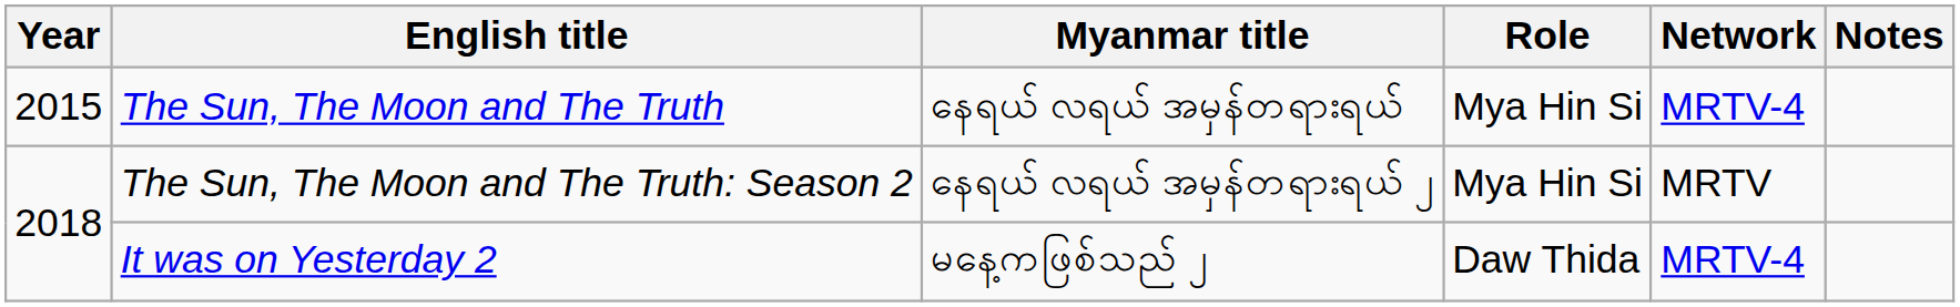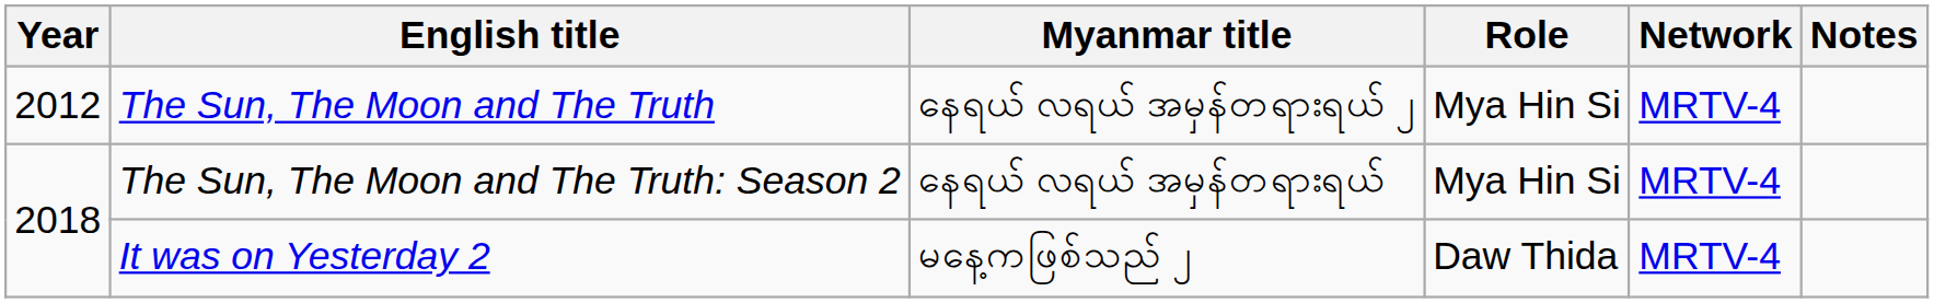The Sun, The Moon and The Truth | Year: 2015 -> 2012
The Sun, The Moon and The Truth | Myanmar title: နေရယ် လရယ် အမှန်တရားရယ် -> နေရယ် လရယ် အမှန်တရားရယ် ၂
The Sun, The Moon and The Truth: Season 2 | Myanmar title: နေရယ် လရယ် အမှန်တရားရယ် ၂ -> နေရယ် လရယ် အမှန်တရားရယ်
The Sun, The Moon and The Truth: Season 2 | Network: MRTV -> MRTV-4
